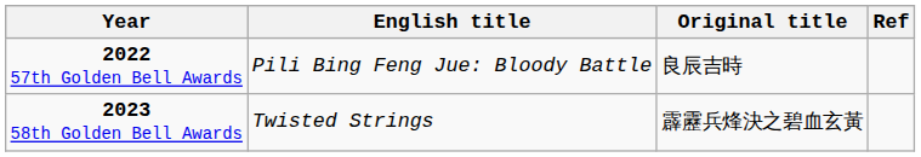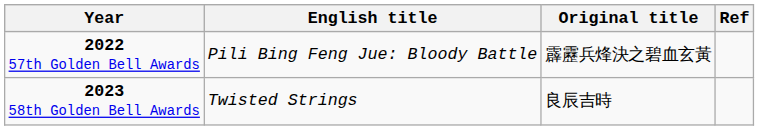2022 57th Golden Bell Awards | Original title: 良辰吉時 -> 霹靂兵烽決之碧血玄黃
2023 58th Golden Bell Awards | Original title: 霹靂兵烽決之碧血玄黃 -> 良辰吉時
